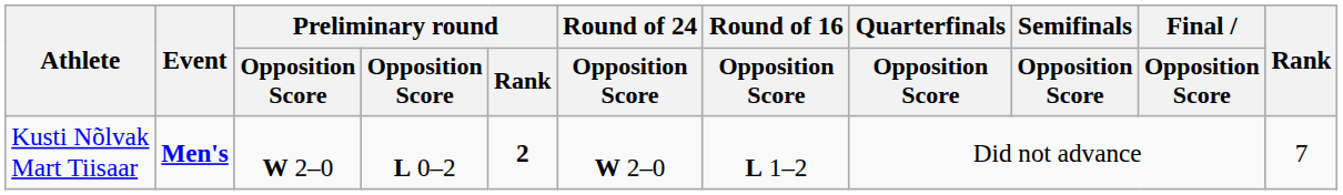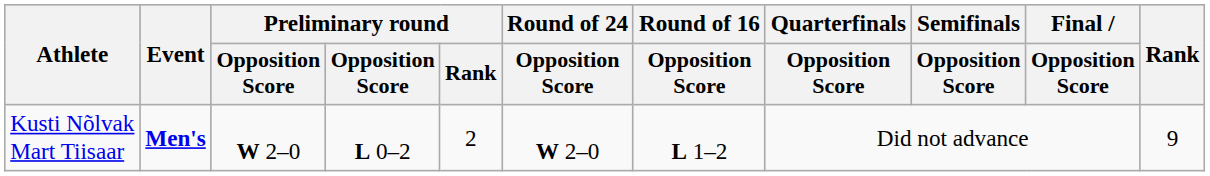Kusti Nõlvak Mart Tiisaar | Preliminary round / Rank: bold -> normal
Kusti Nõlvak Mart Tiisaar | Rank: 7 -> 9
